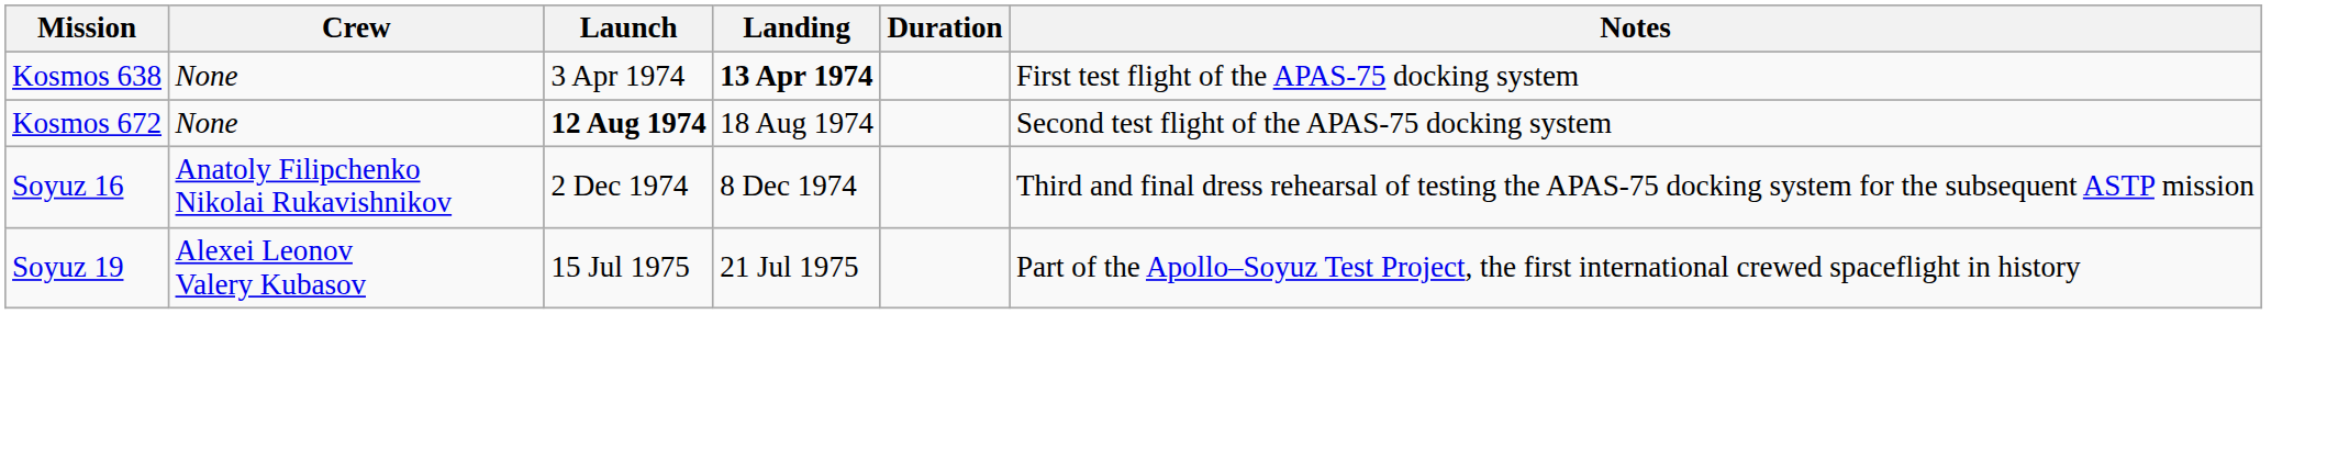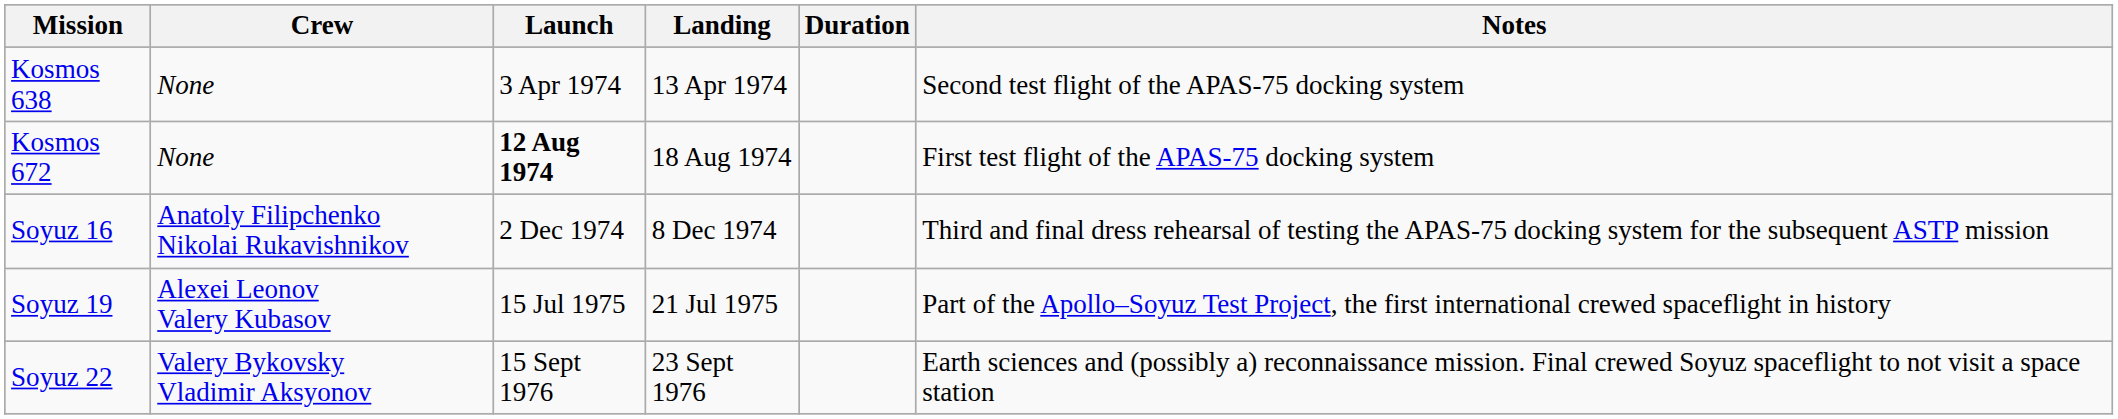Kosmos 638 | Landing: bold -> normal
Kosmos 638 | Notes: First test flight of the APAS-75 docking system -> Second test flight of the APAS-75 docking system
Kosmos 672 | Notes: Second test flight of the APAS-75 docking system -> First test flight of the APAS-75 docking system
+ row: Soyuz 22 | Valery Bykovsky Vladimir Aksyonov | 15 Sept 1976 | 23 Sept 1976 | Earth sciences and (possibly a) reconnaissance mission. Final crewed Soyuz spaceflight to not visit a space station
